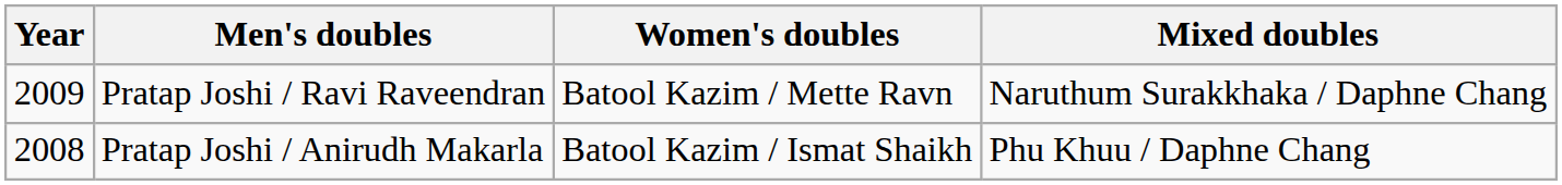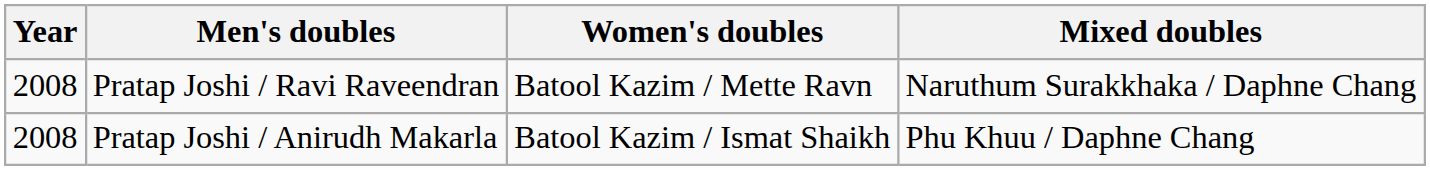Pratap Joshi / Ravi Raveendran | Year: 2009 -> 2008
